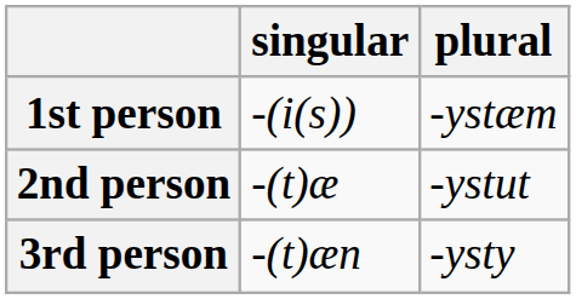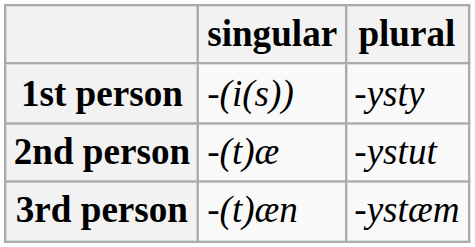1st person | plural: -ystӕm -> -ysty
3rd person | plural: -ysty -> -ystӕm
